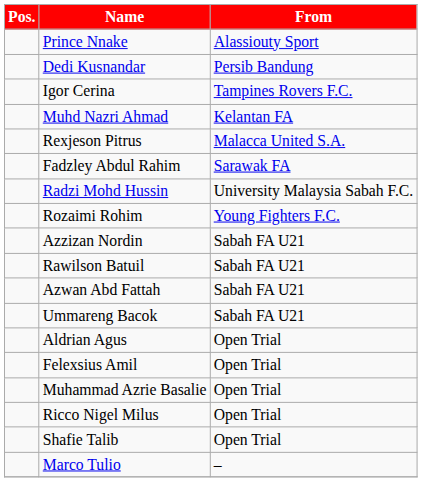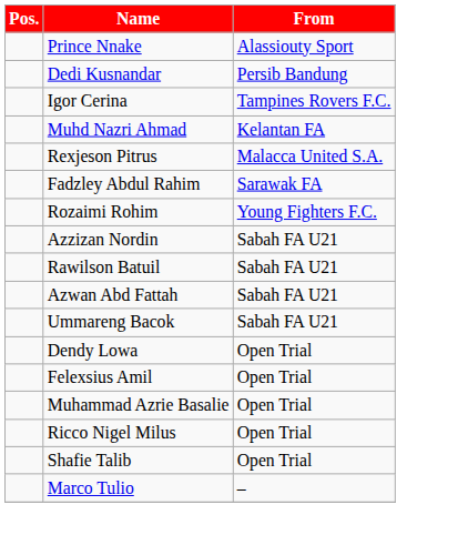- row: Radzi Mohd Hussin | University Malaysia Sabah F.C.
- row: Aldrian Agus | Open Trial
+ row: Dendy Lowa | Open Trial
